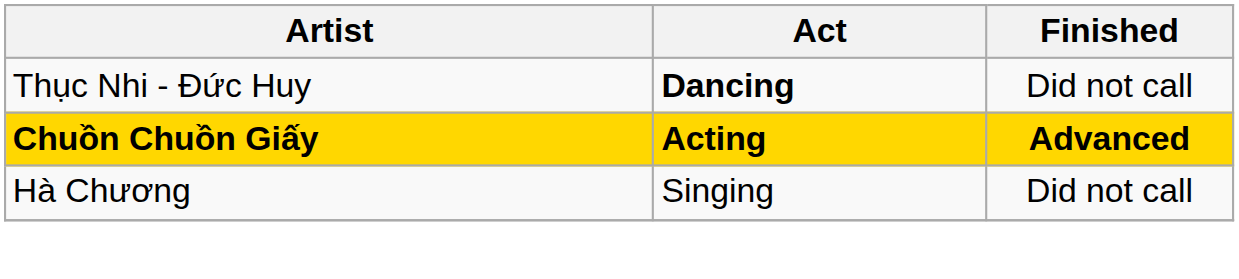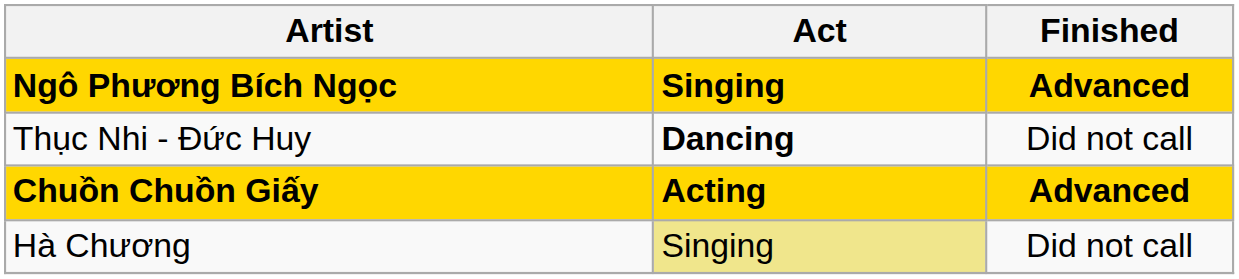+ row: Ngô Phương Bích Ngọc | Singing | Advanced
Hà Chương | Act: no background -> khaki background
